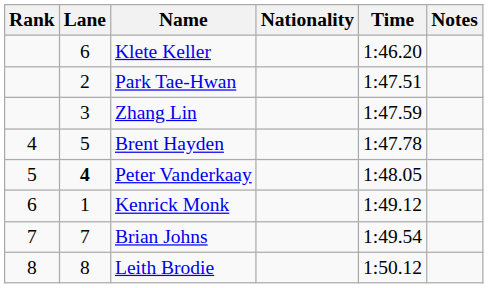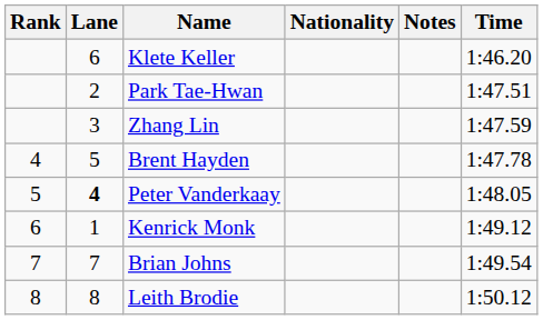columns swapped: Time <-> Notes
